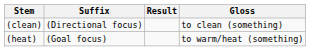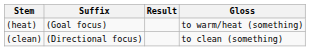rows swapped: (heat) <-> (clean)
